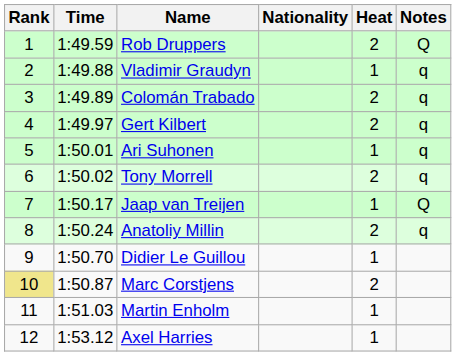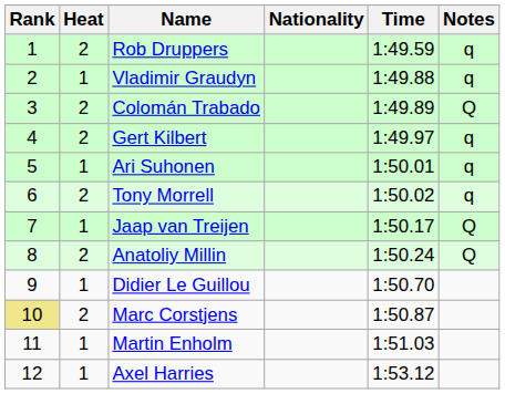columns swapped: Heat <-> Time
Rob Druppers | Notes: Q -> q
Colomán Trabado | Notes: q -> Q
Anatoliy Millin | Notes: q -> Q
